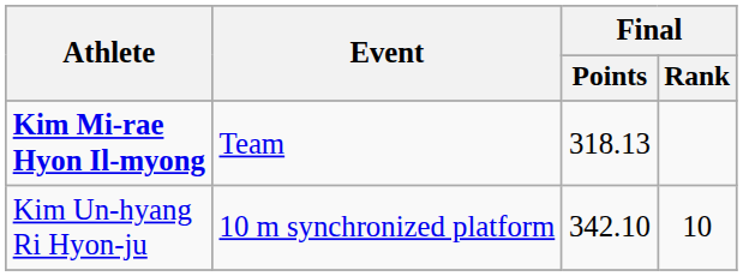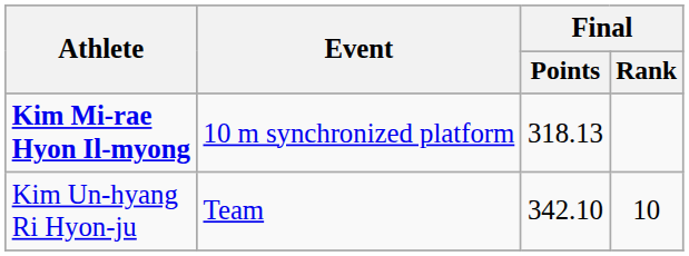Kim Mi-rae Hyon Il-myong | Event: Team -> 10 m synchronized platform
Kim Un-hyang Ri Hyon-ju | Event: 10 m synchronized platform -> Team
